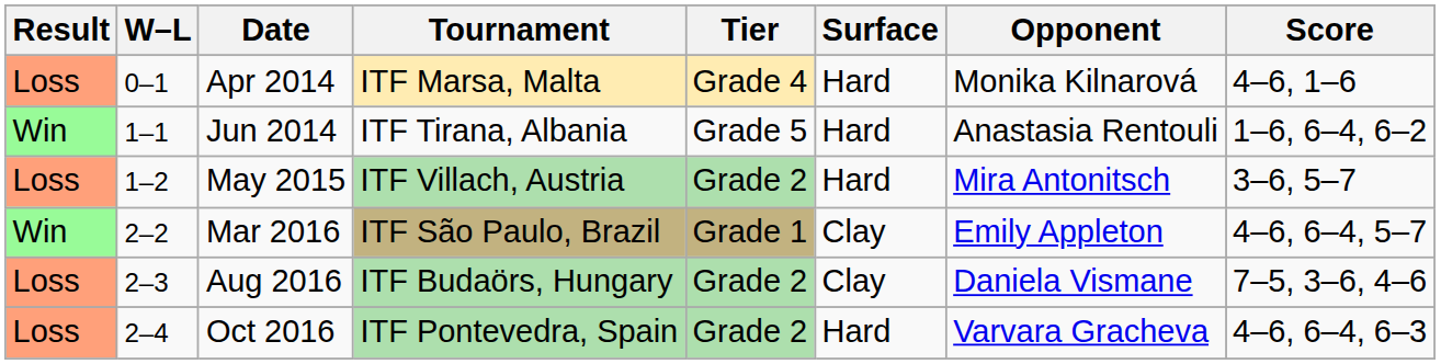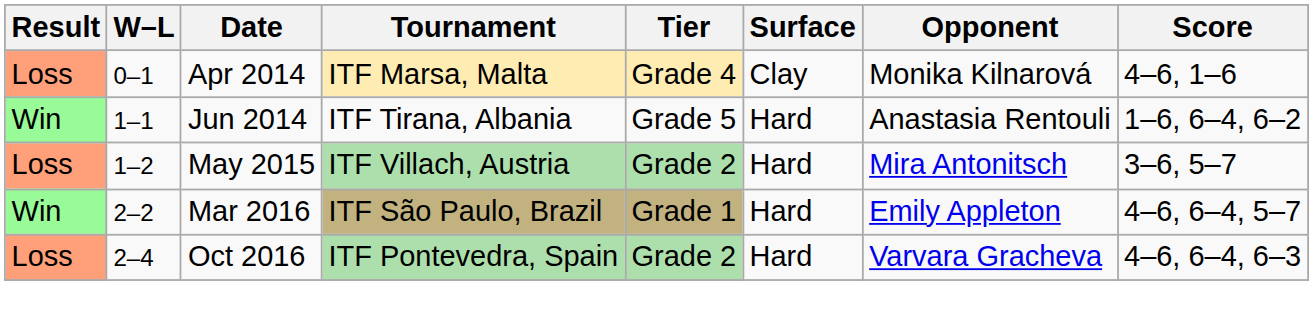Apr 2014 | Surface: Hard -> Clay
Mar 2016 | Surface: Clay -> Hard
- row: Loss | 2–3 | Aug 2016 | ITF Budaörs, Hungary | Grade 2 | Clay | Daniela Vismane | 7–5, 3–6, 4–6
